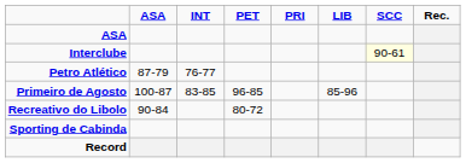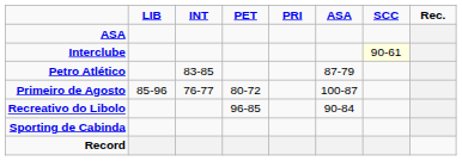columns swapped: ASA <-> LIB
Petro Atlético | INT: 76-77 -> 83-85
Primeiro de Agosto | INT: 83-85 -> 76-77
Primeiro de Agosto | PET: 96-85 -> 80-72
Recreativo do Libolo | PET: 80-72 -> 96-85
